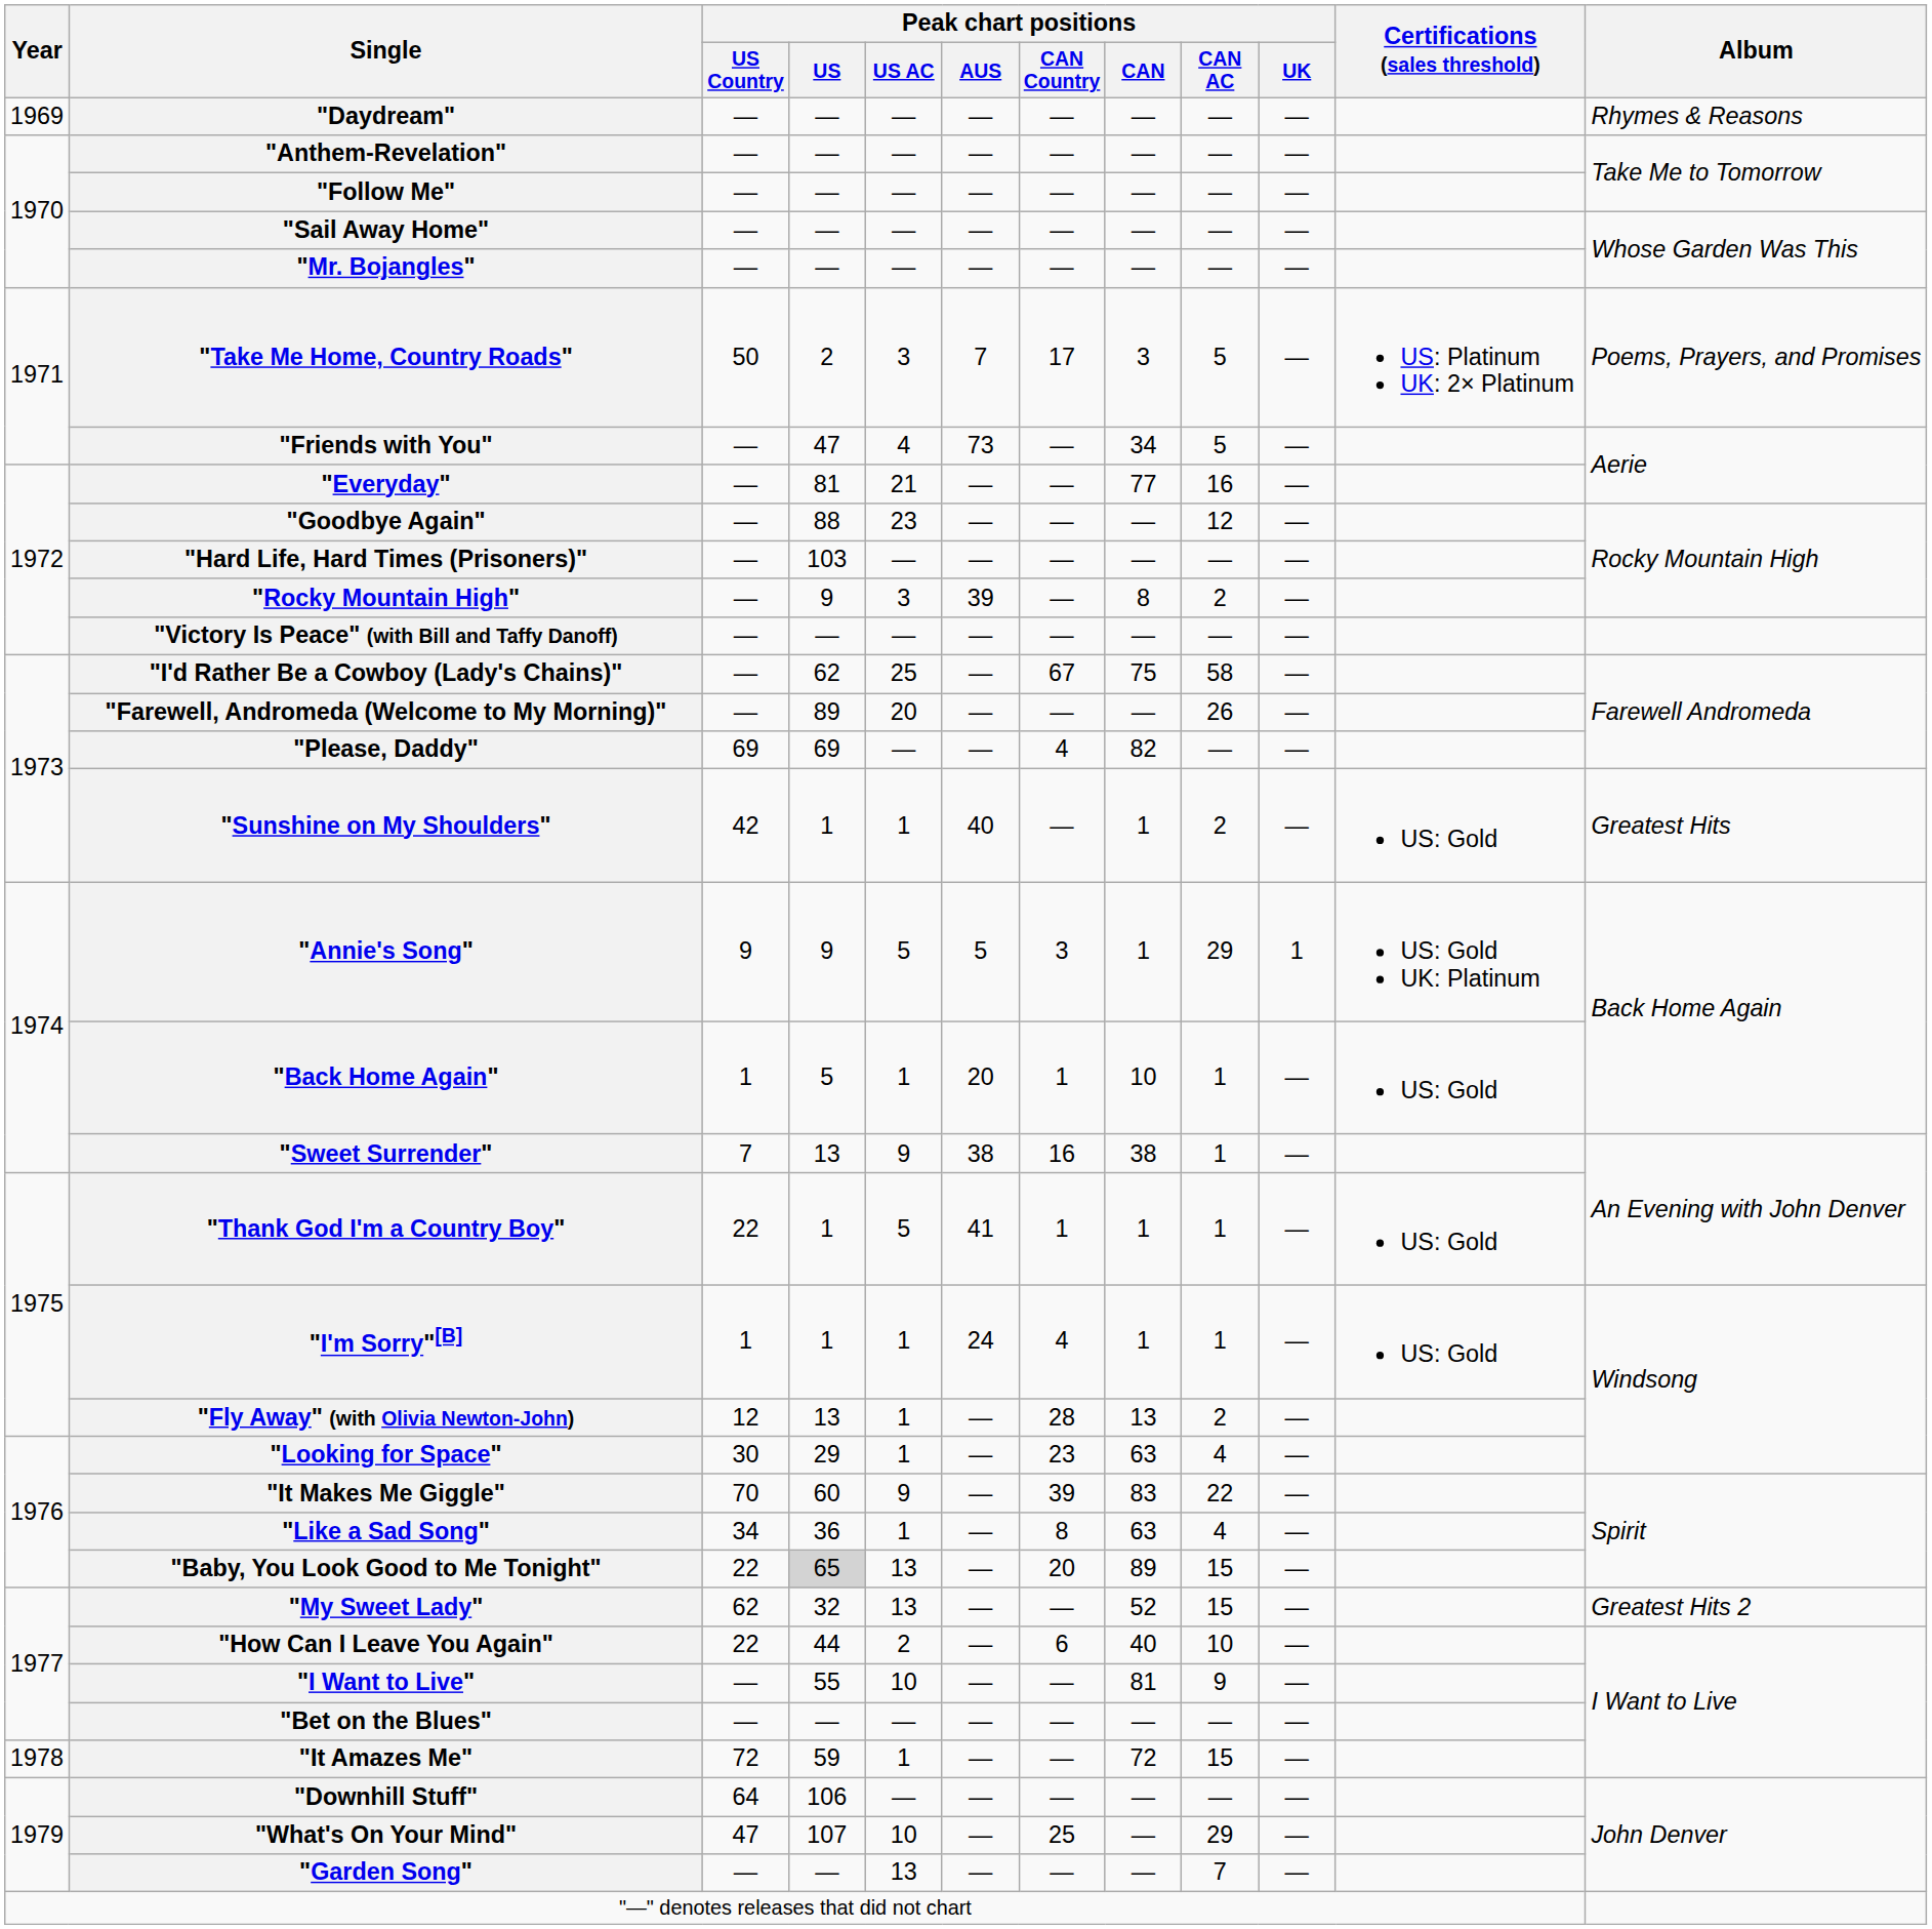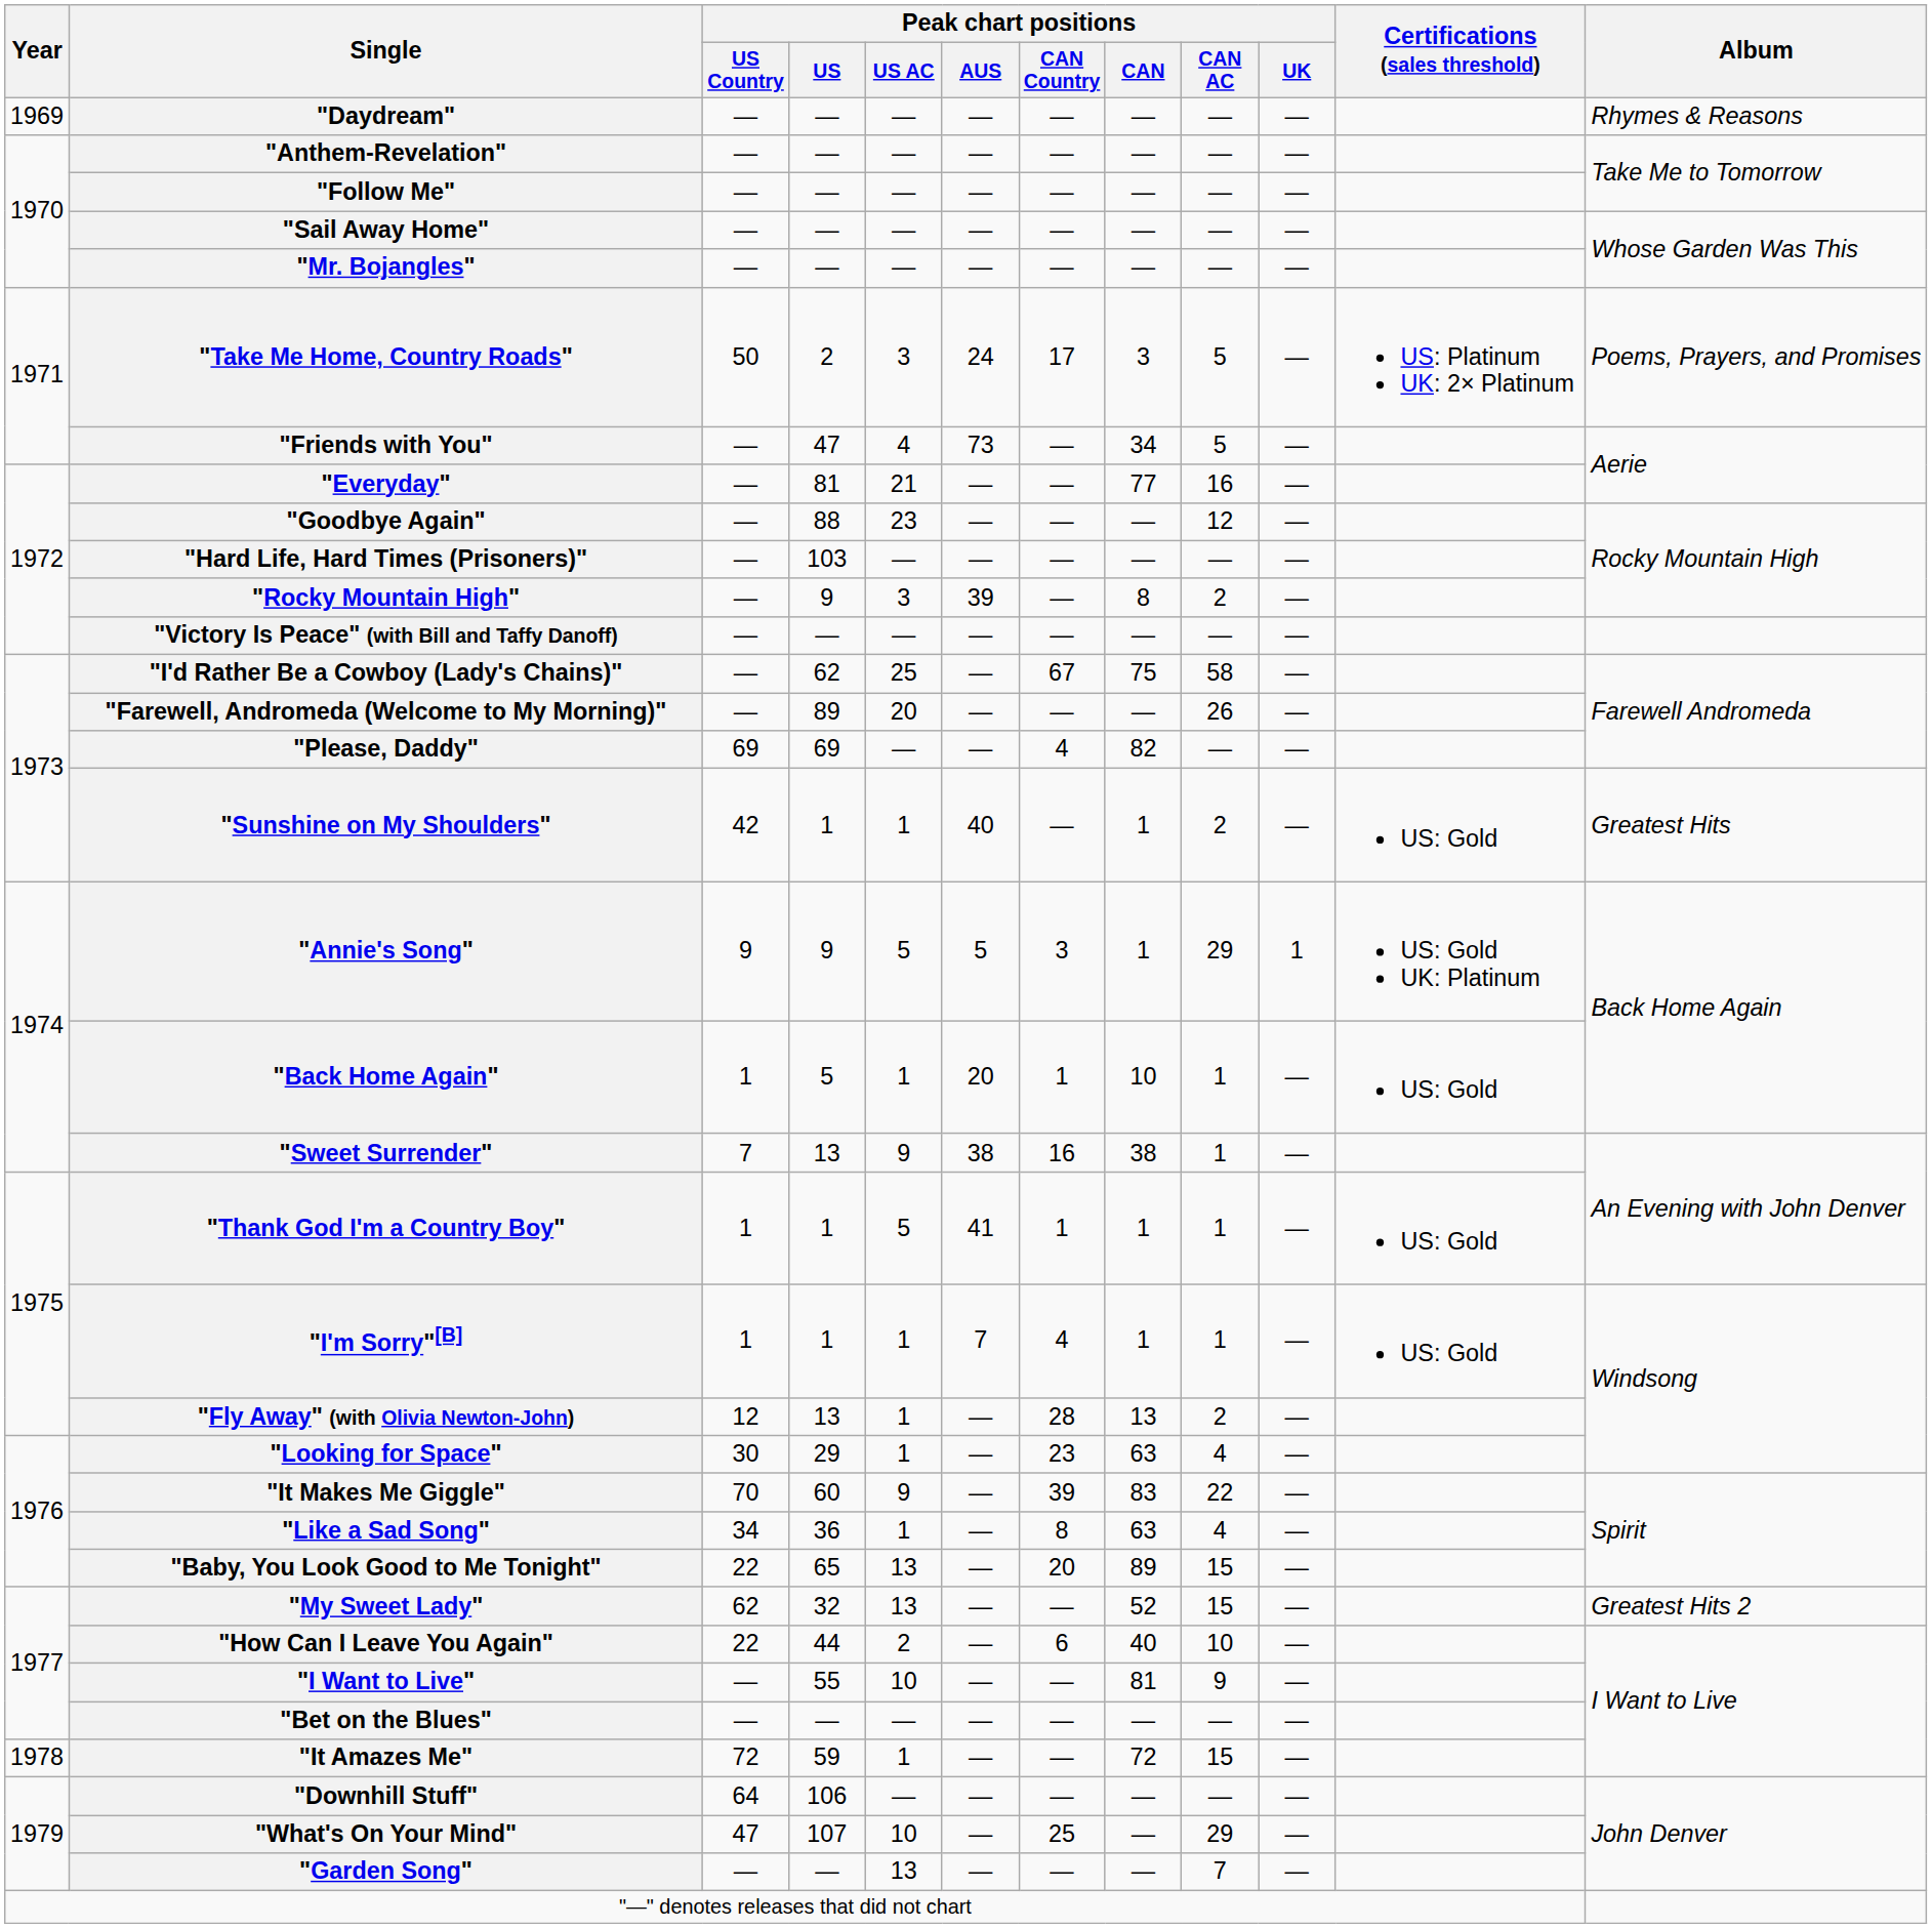"Take Me Home, Country Roads" | Peak chart positions / AUS: 7 -> 24
"Thank God I'm a Country Boy" | Peak chart positions / US Country: 22 -> 1
"I'm Sorry"[B] | Peak chart positions / AUS: 24 -> 7
"Baby, You Look Good to Me Tonight" | Peak chart positions / US: lightgrey background -> no background
